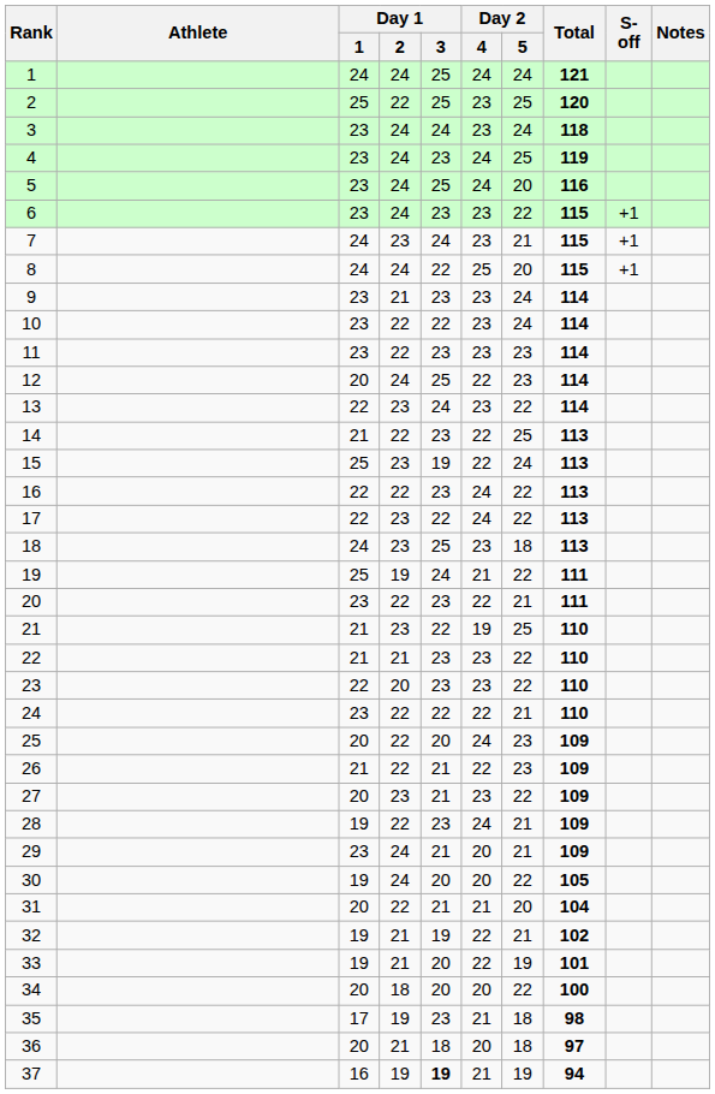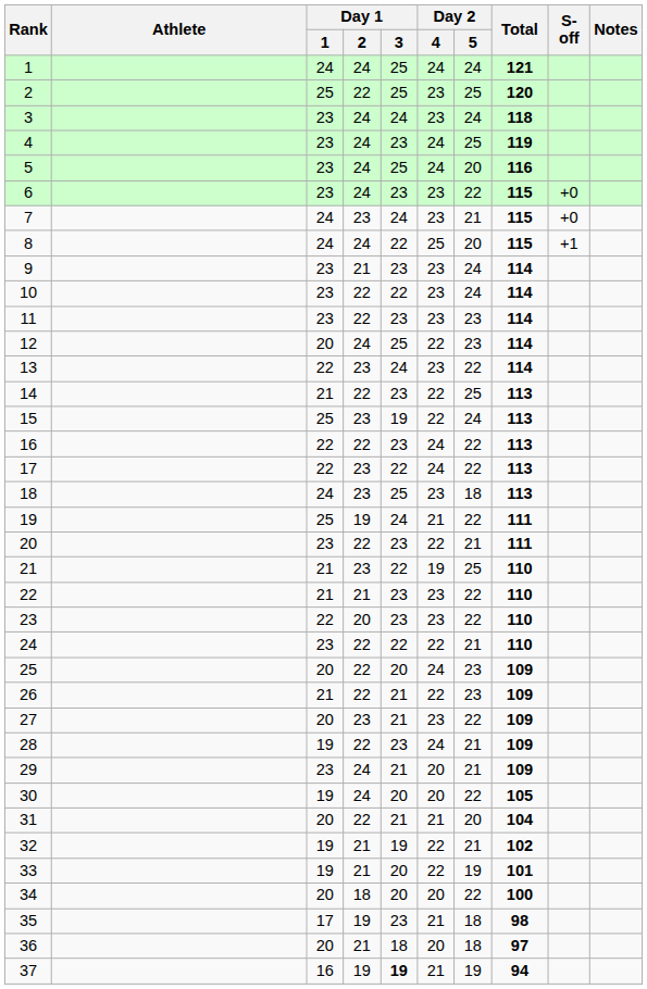6 | S-off: +1 -> +0
7 | S-off: +1 -> +0
